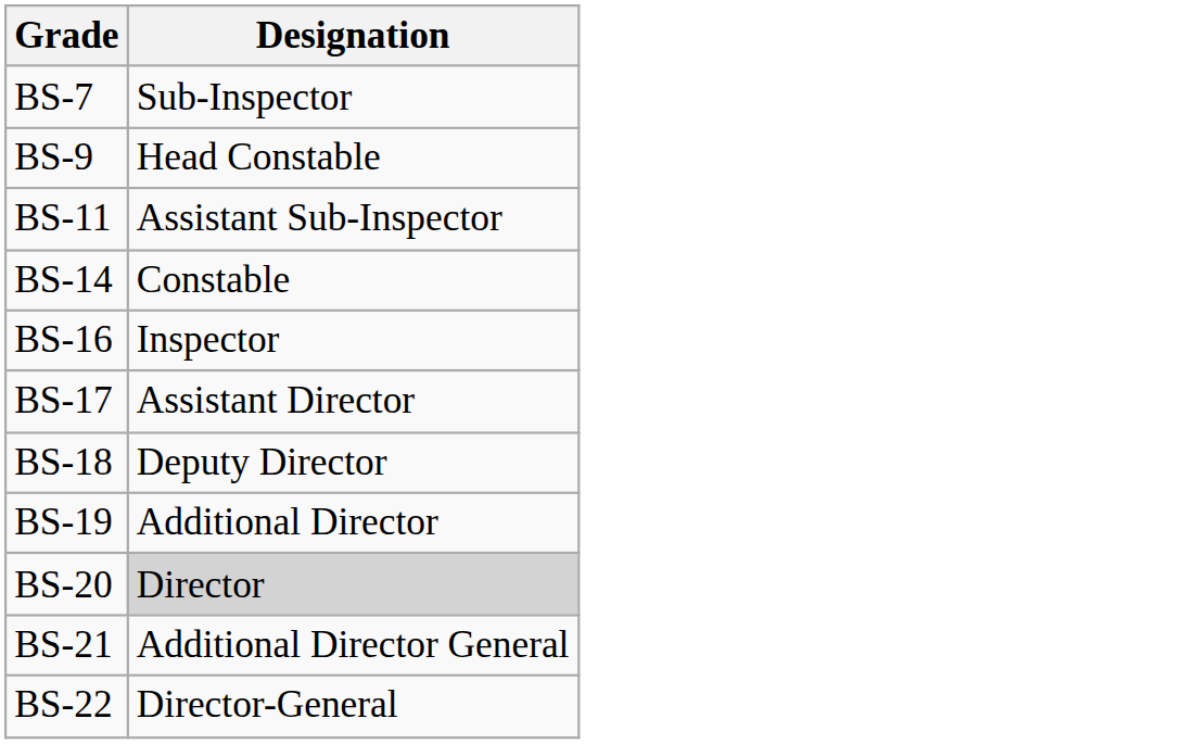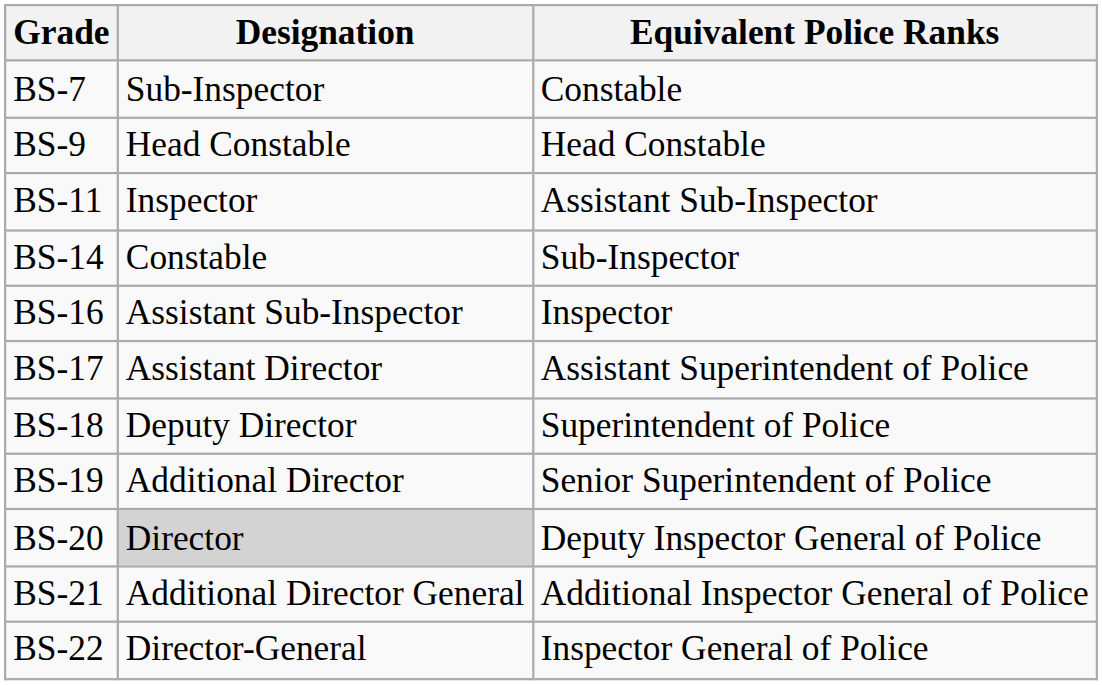+ column: Equivalent Police Ranks | Constable | Head Constable | Assistant Sub-Inspector | Sub-Inspector | Inspector | Assistant Superintendent of Police | Superintendent of Police | Senior Superintendent of Police | Deputy Inspector General of Police | Additional Inspector General of Police | Inspector General of Police
BS-11 | Designation: Assistant Sub-Inspector -> Inspector
BS-16 | Designation: Inspector -> Assistant Sub-Inspector
